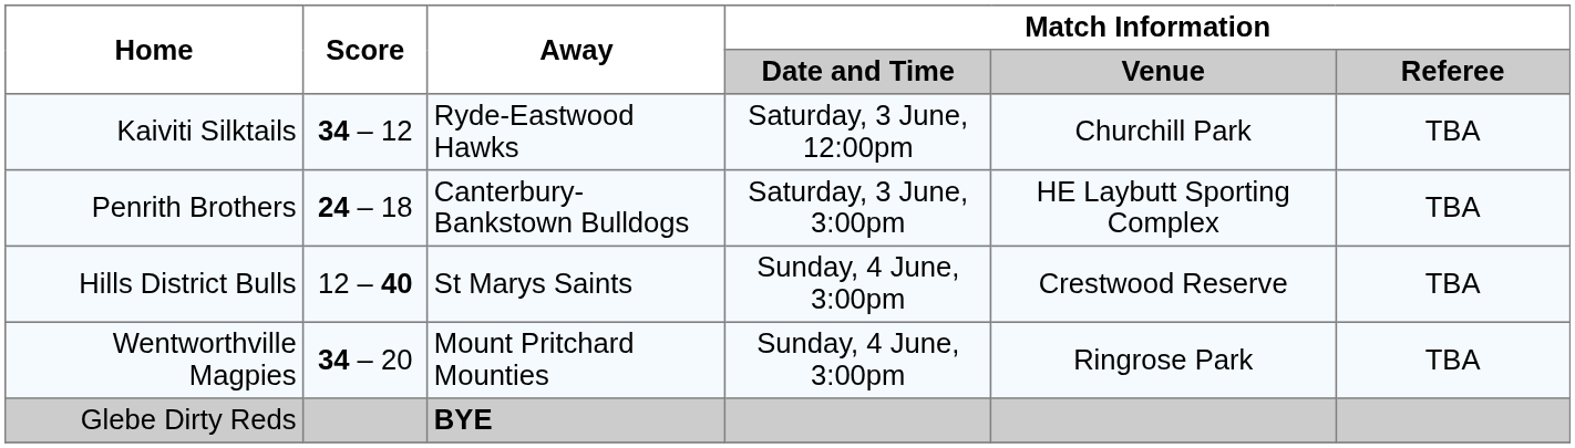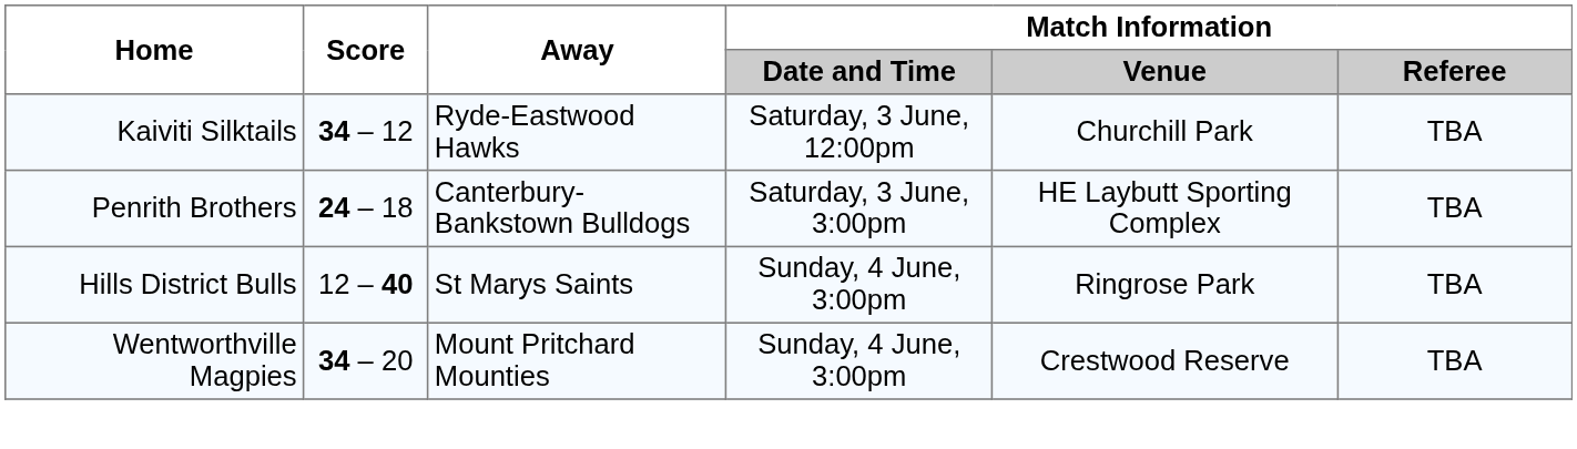Hills District Bulls | Match Information / Venue: Crestwood Reserve -> Ringrose Park
Wentworthville Magpies | Match Information / Venue: Ringrose Park -> Crestwood Reserve
- row: Glebe Dirty Reds | BYE
